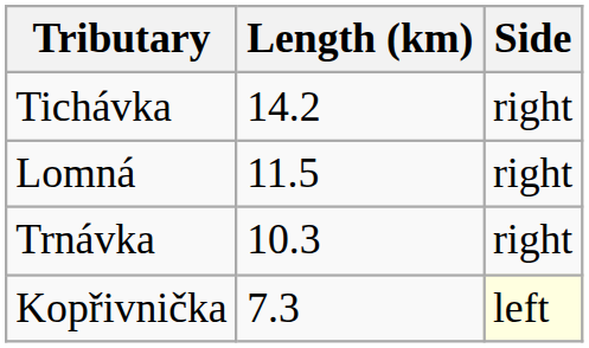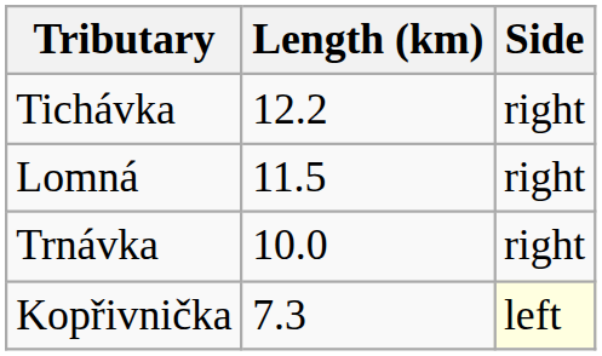Tichávka | Length (km): 14.2 -> 12.2
Trnávka | Length (km): 10.3 -> 10.0
